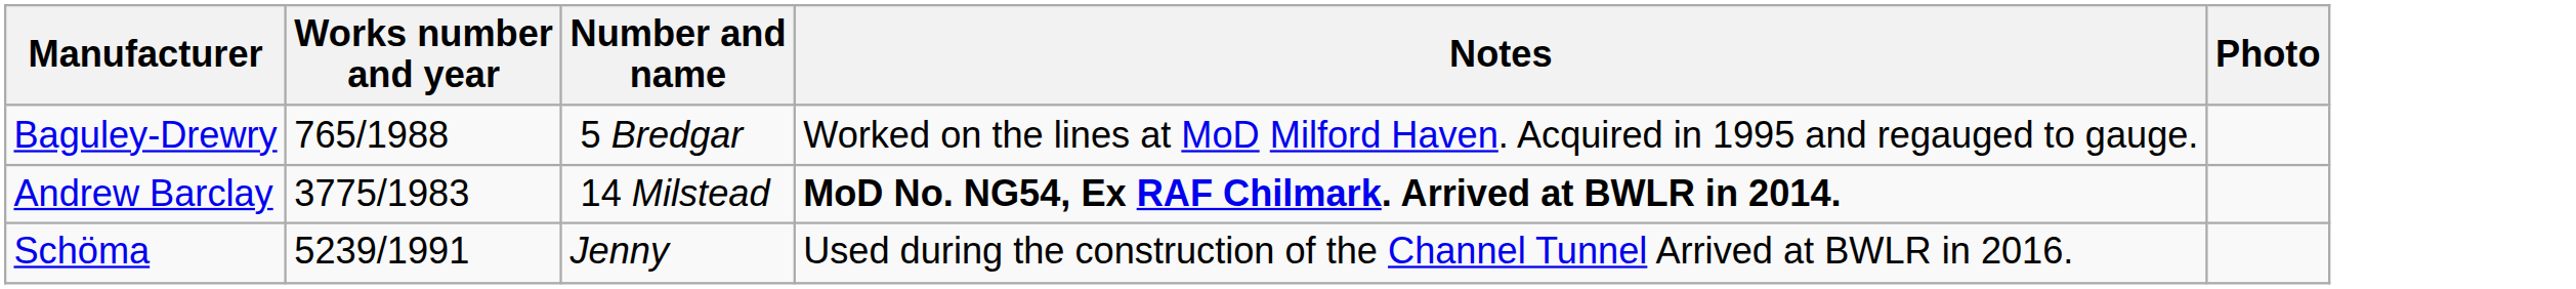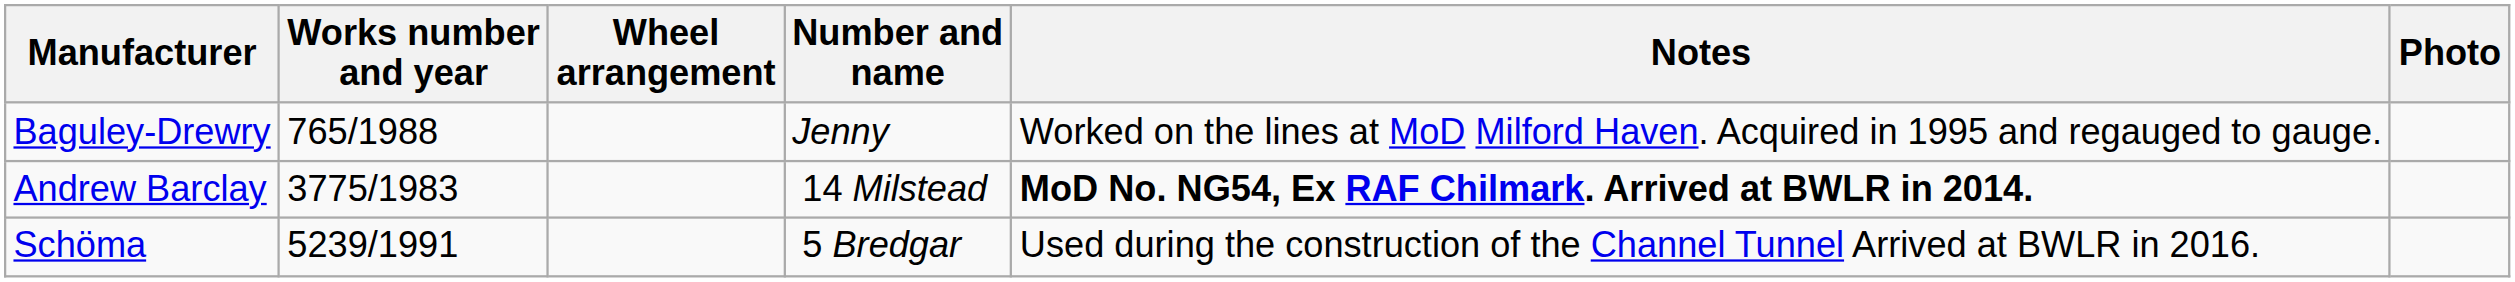+ column: Wheel arrangement
Baguley-Drewry | Number and name: 5 Bredgar -> Jenny
Schöma | Number and name: Jenny -> 5 Bredgar
